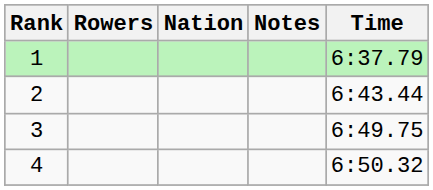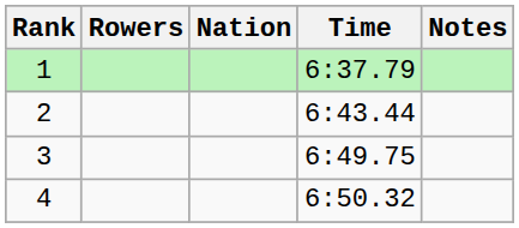columns swapped: Time <-> Notes
